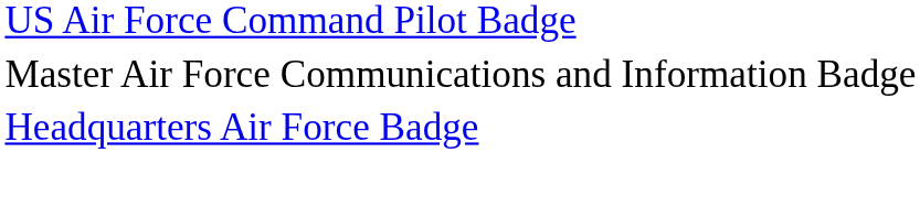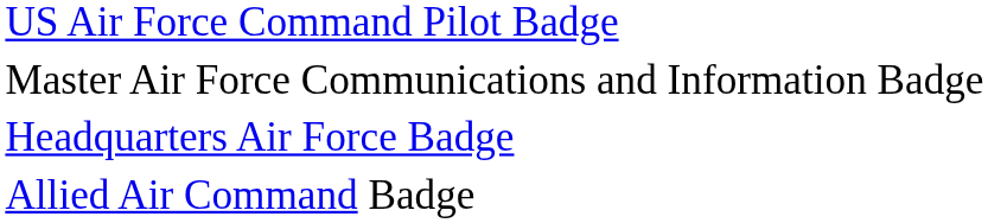+ row: Allied Air Command Badge
